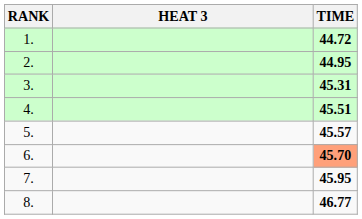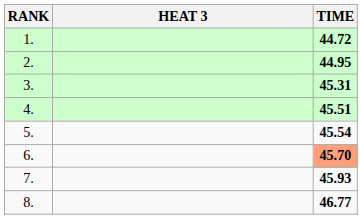5. | TIME: 45.57 -> 45.54
7. | TIME: 45.95 -> 45.93
